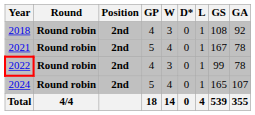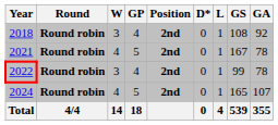columns swapped: Position <-> W
